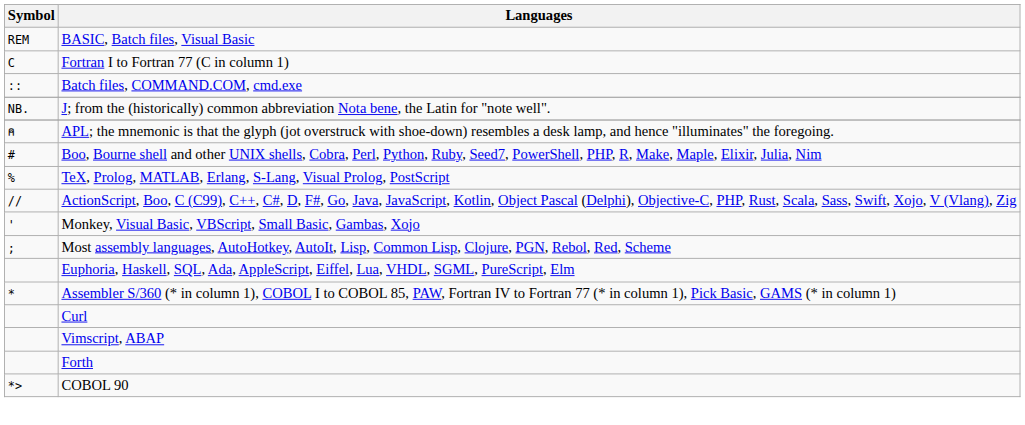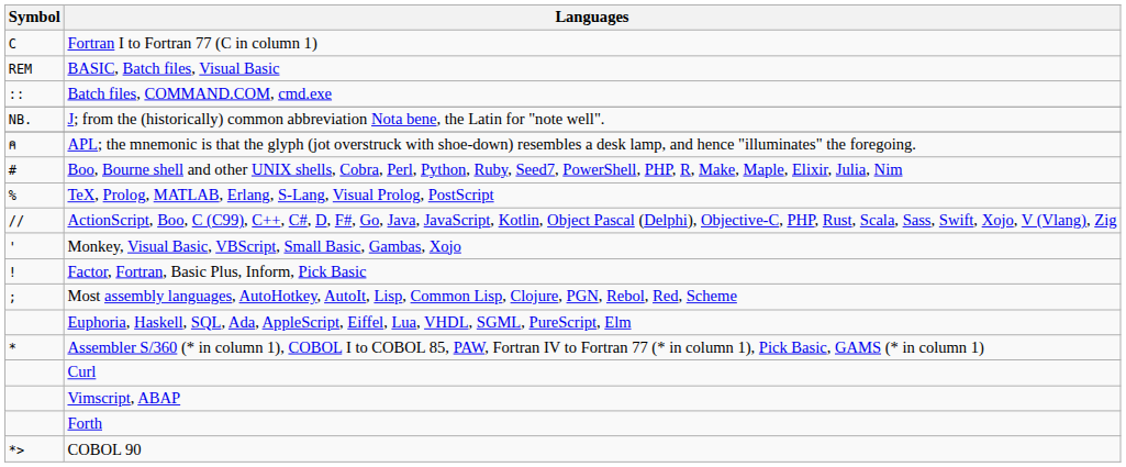rows swapped: Fortran I to Fortran 77 (C in column 1) <-> BASIC, Batch files, Visual Basic
+ row: ! | Factor, Fortran, Basic Plus, Inform, Pick Basic
